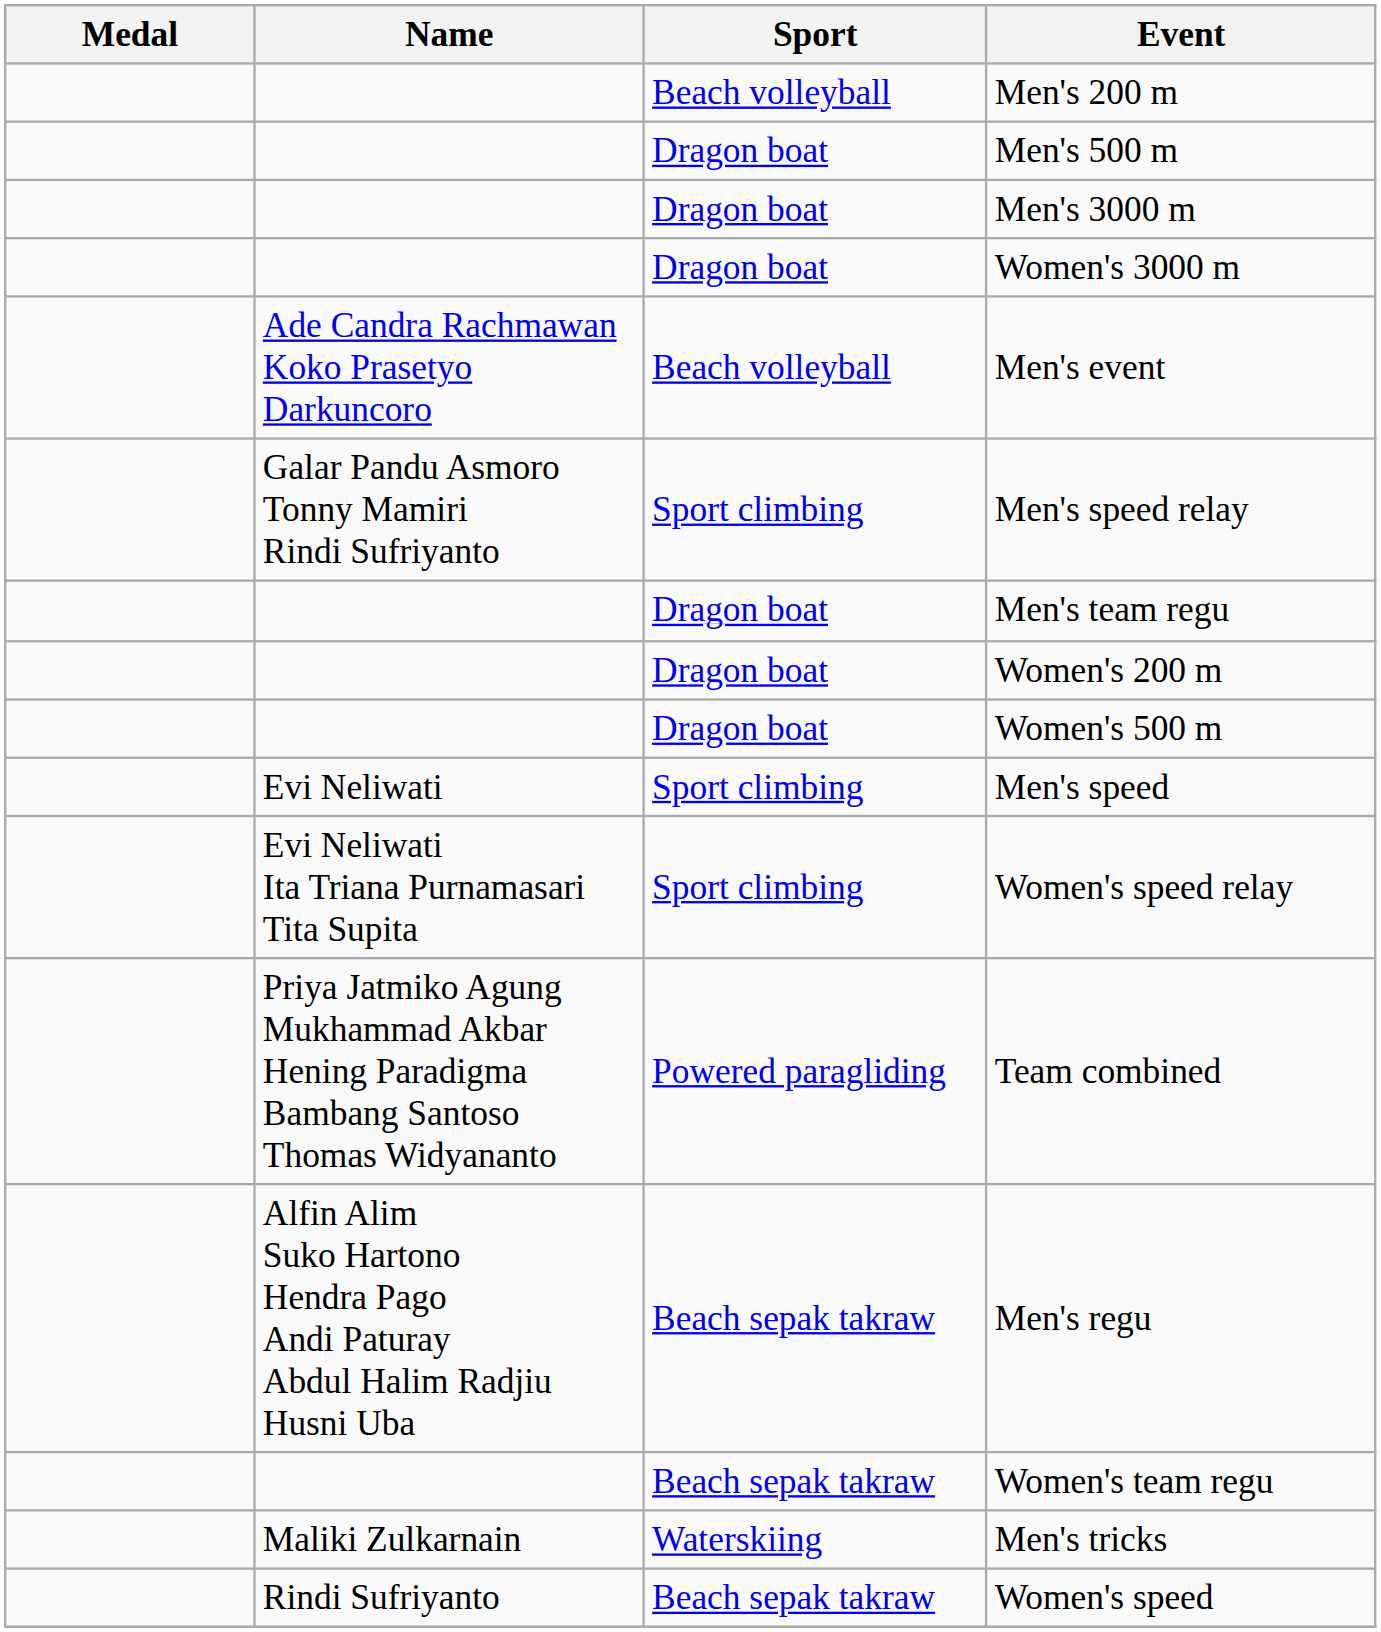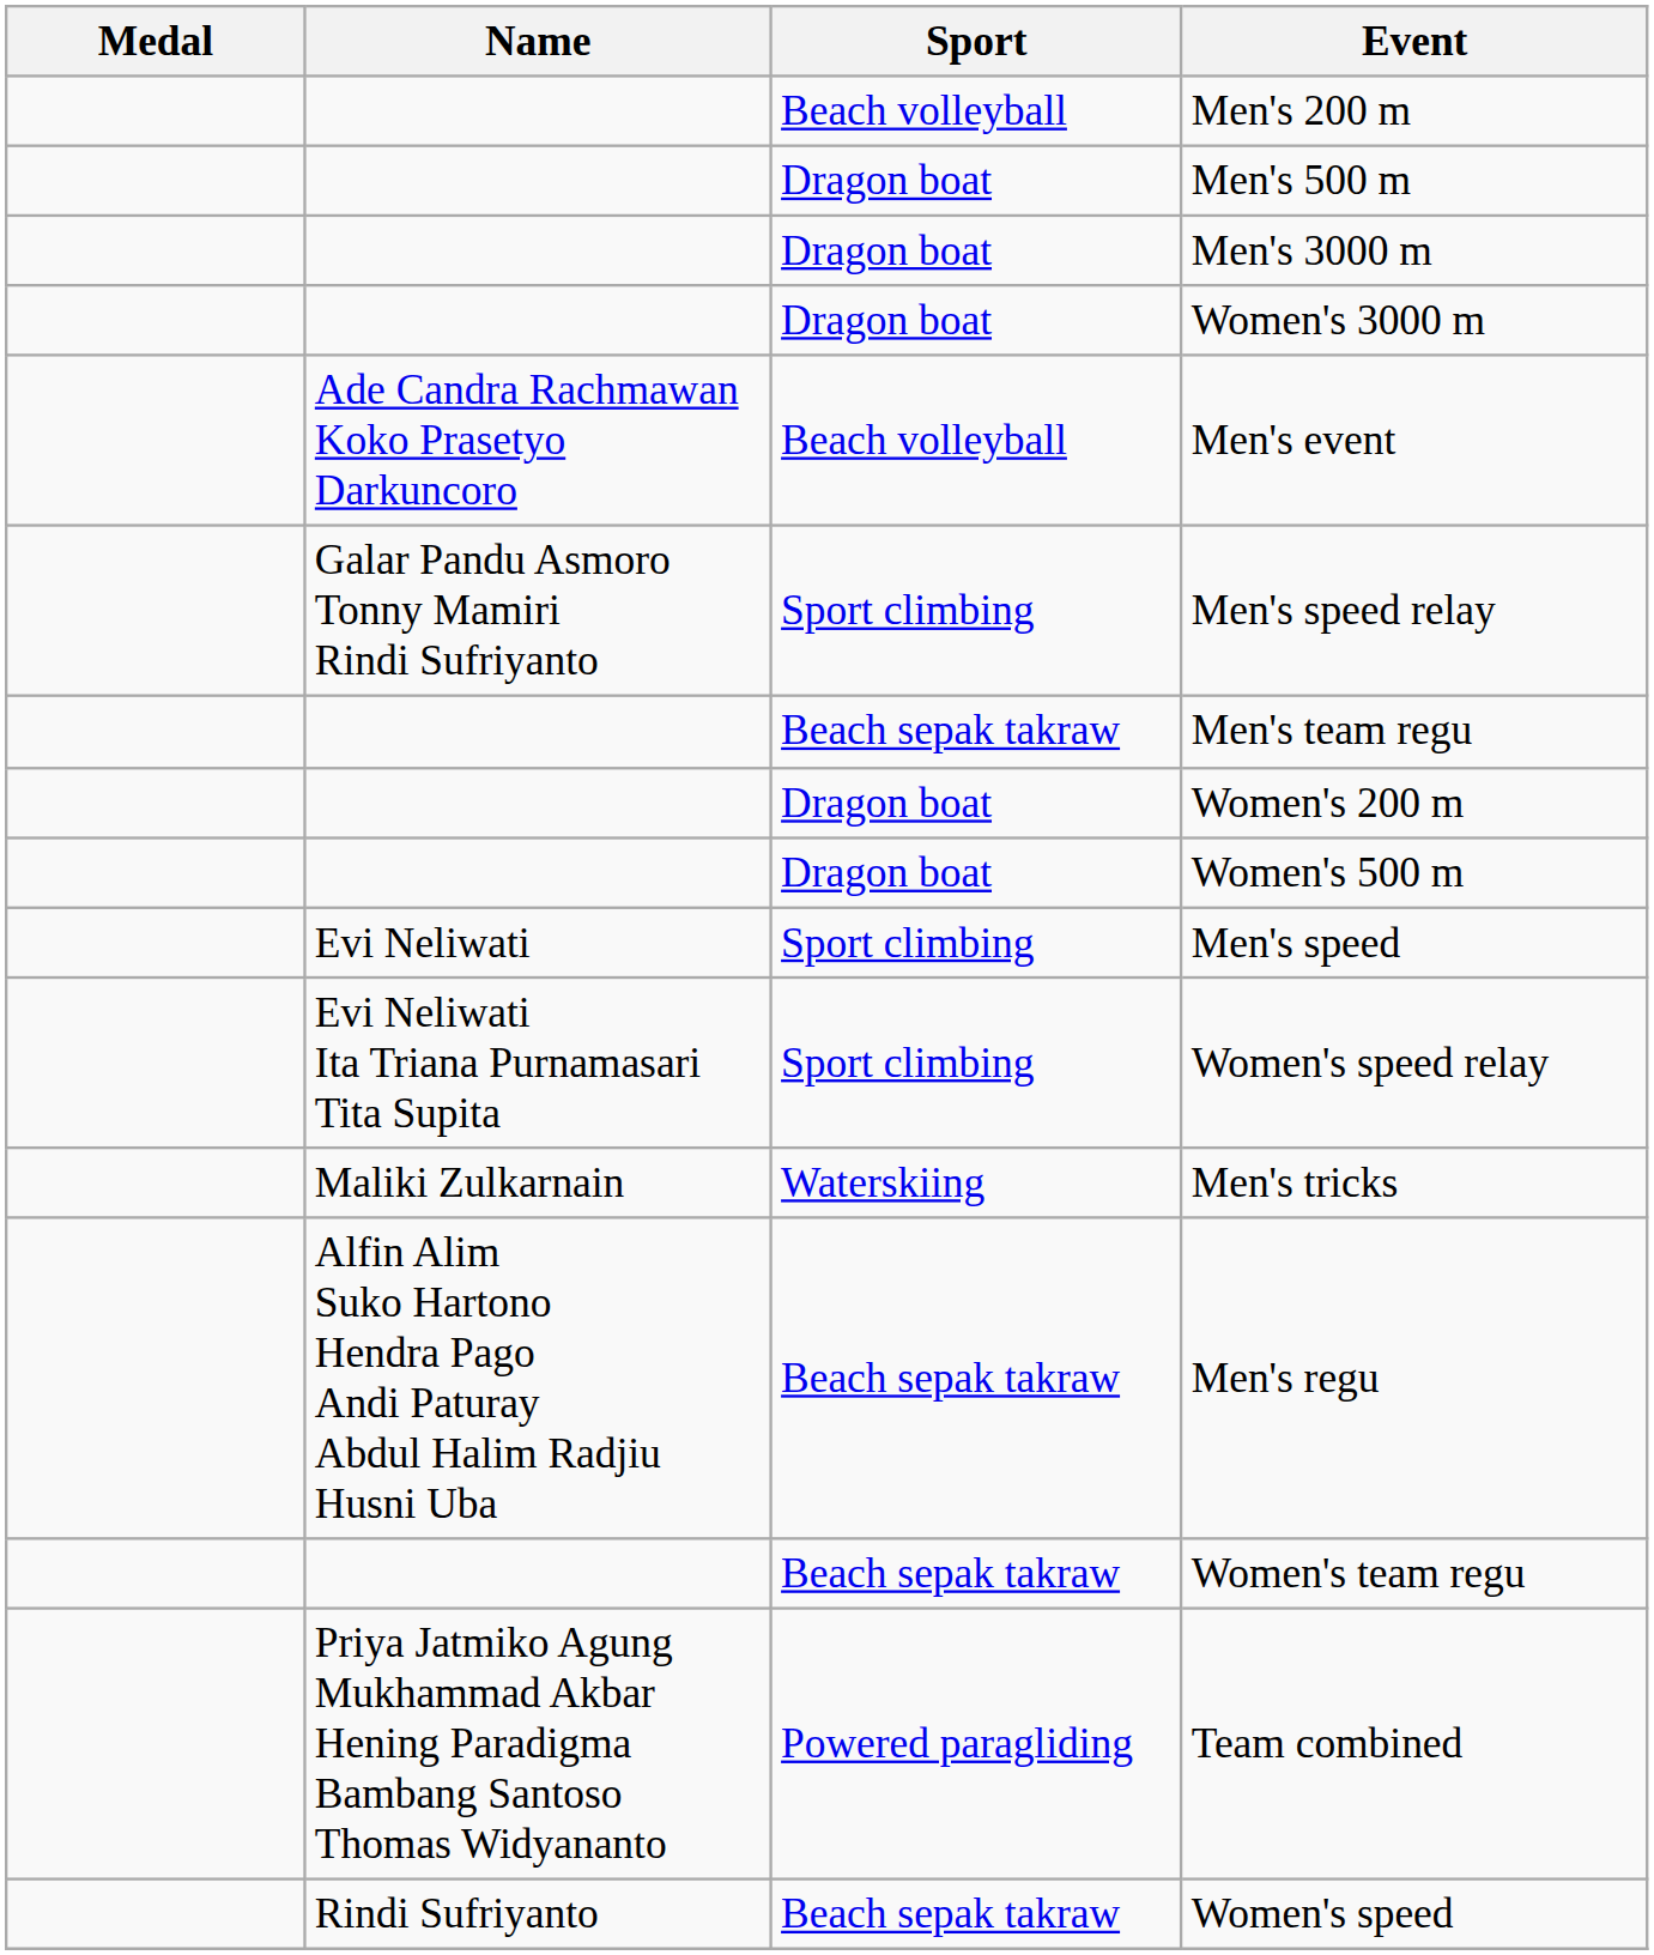Men's team regu | Sport: Dragon boat -> Beach sepak takraw
rows swapped: Men's tricks <-> Team combined
